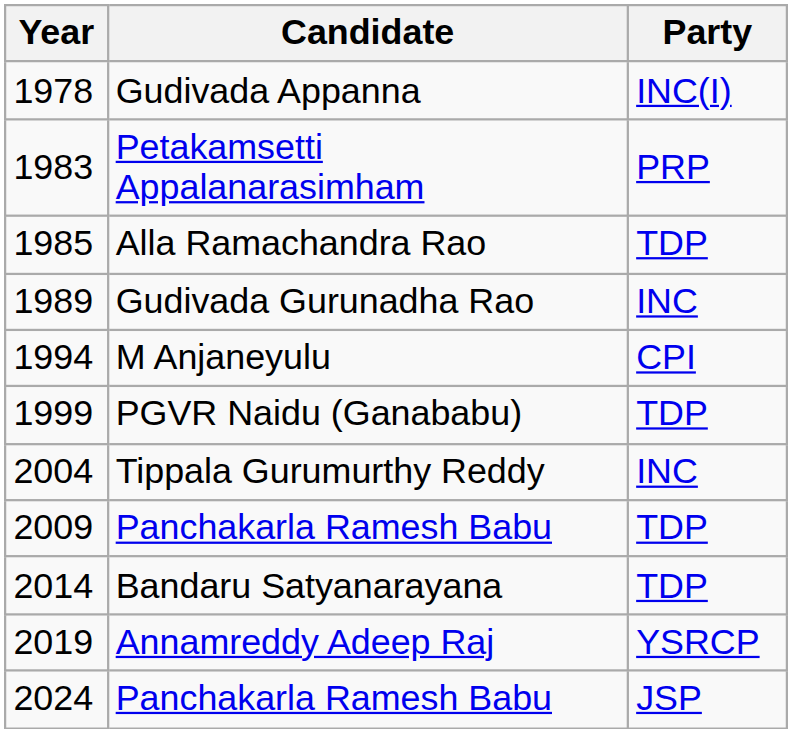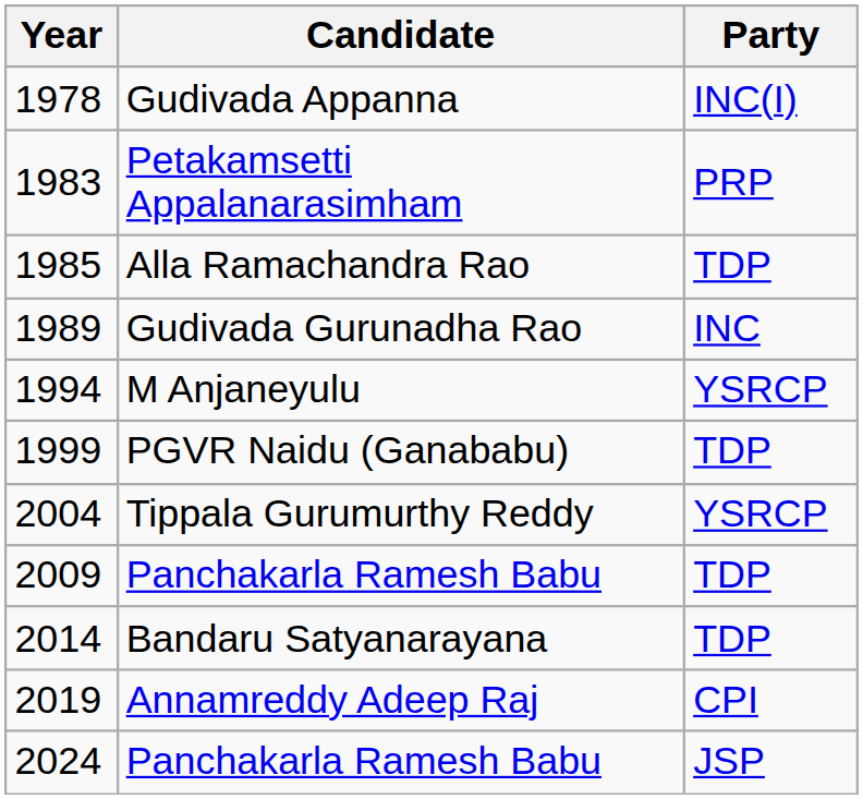M Anjaneyulu | Party: CPI -> YSRCP
Tippala Gurumurthy Reddy | Party: INC -> YSRCP
Annamreddy Adeep Raj | Party: YSRCP -> CPI
